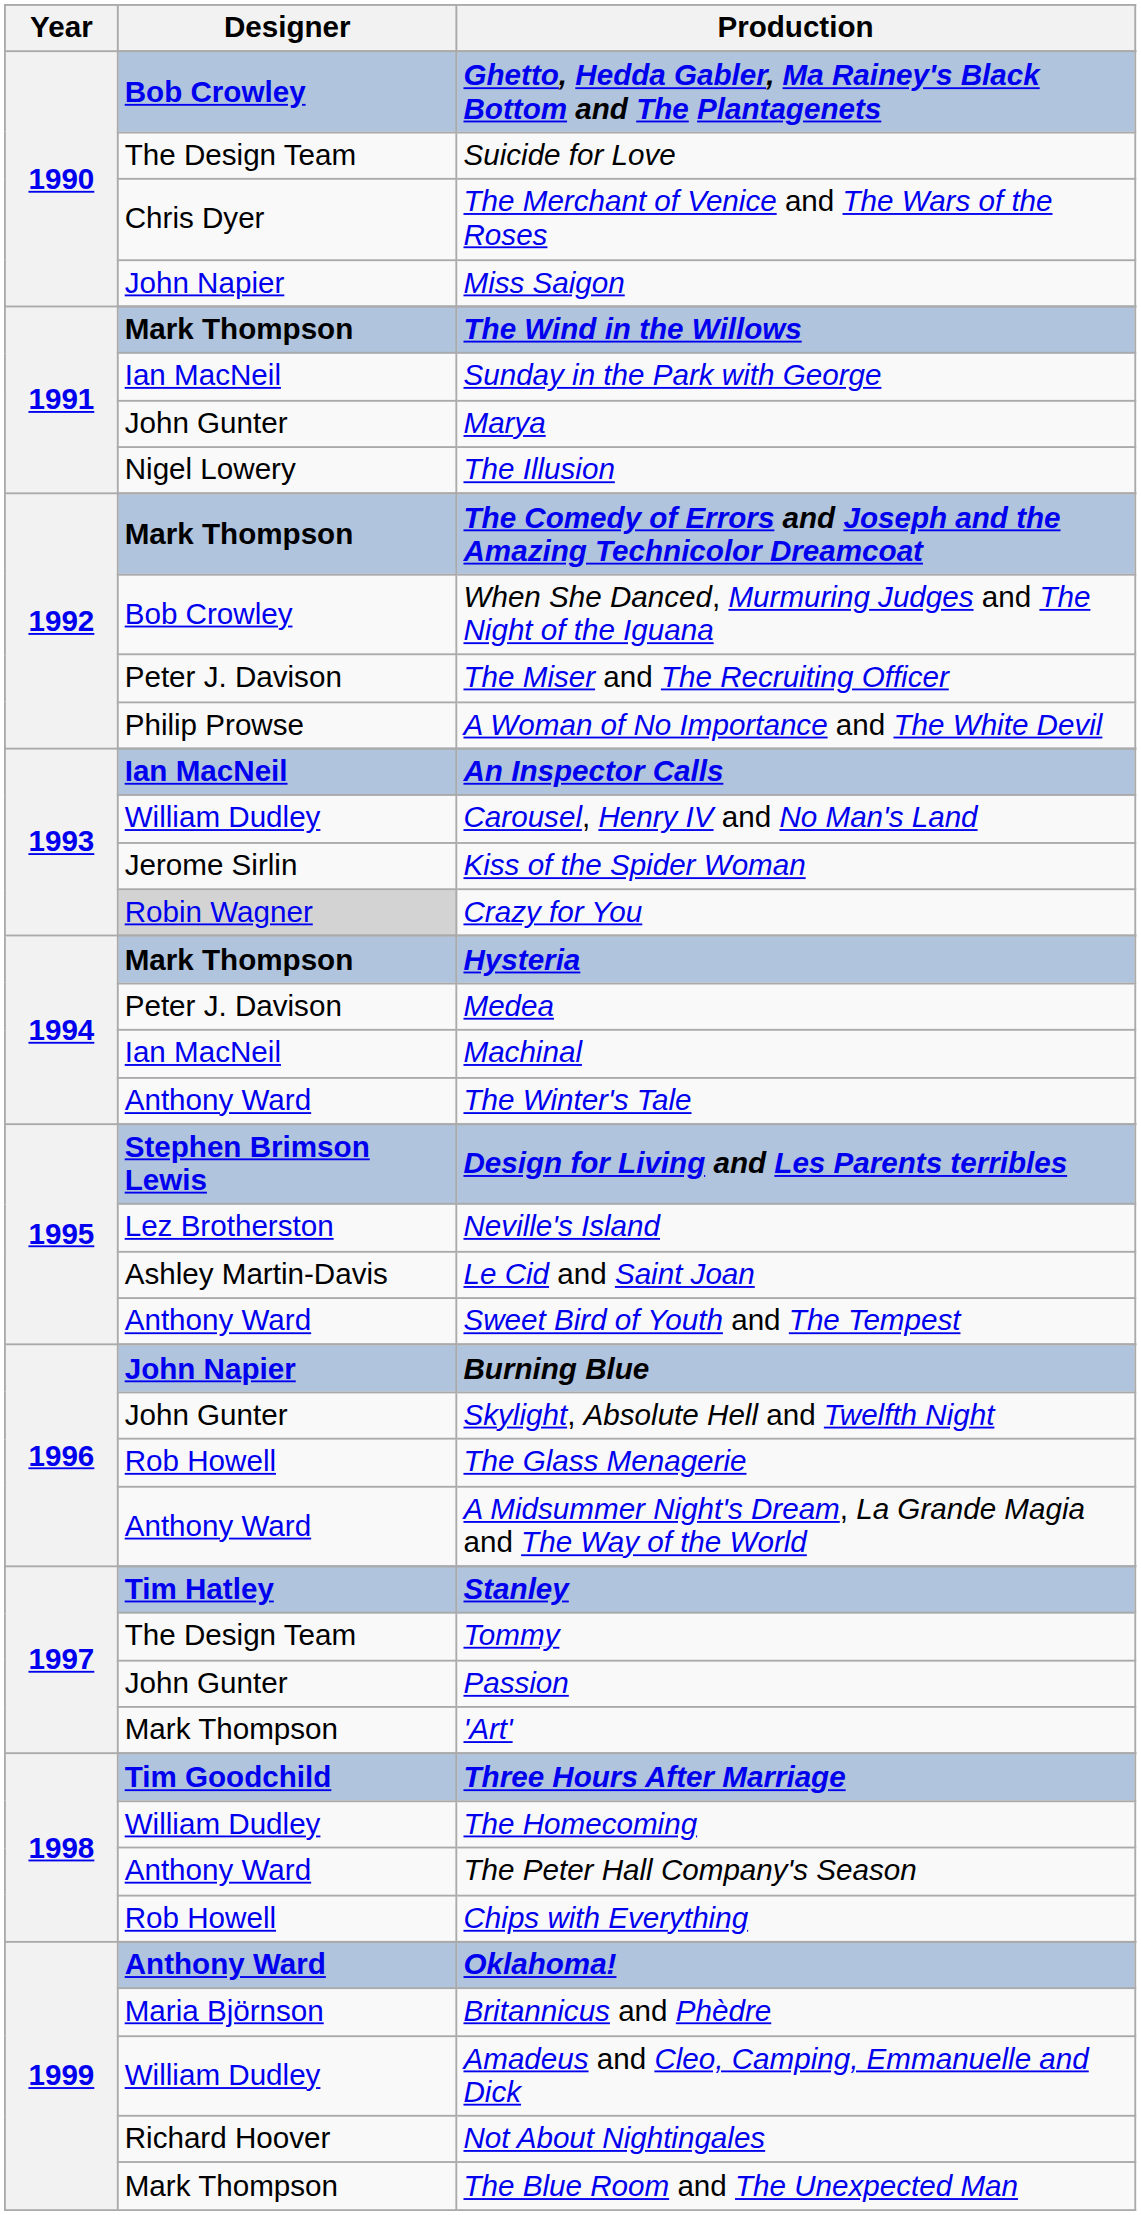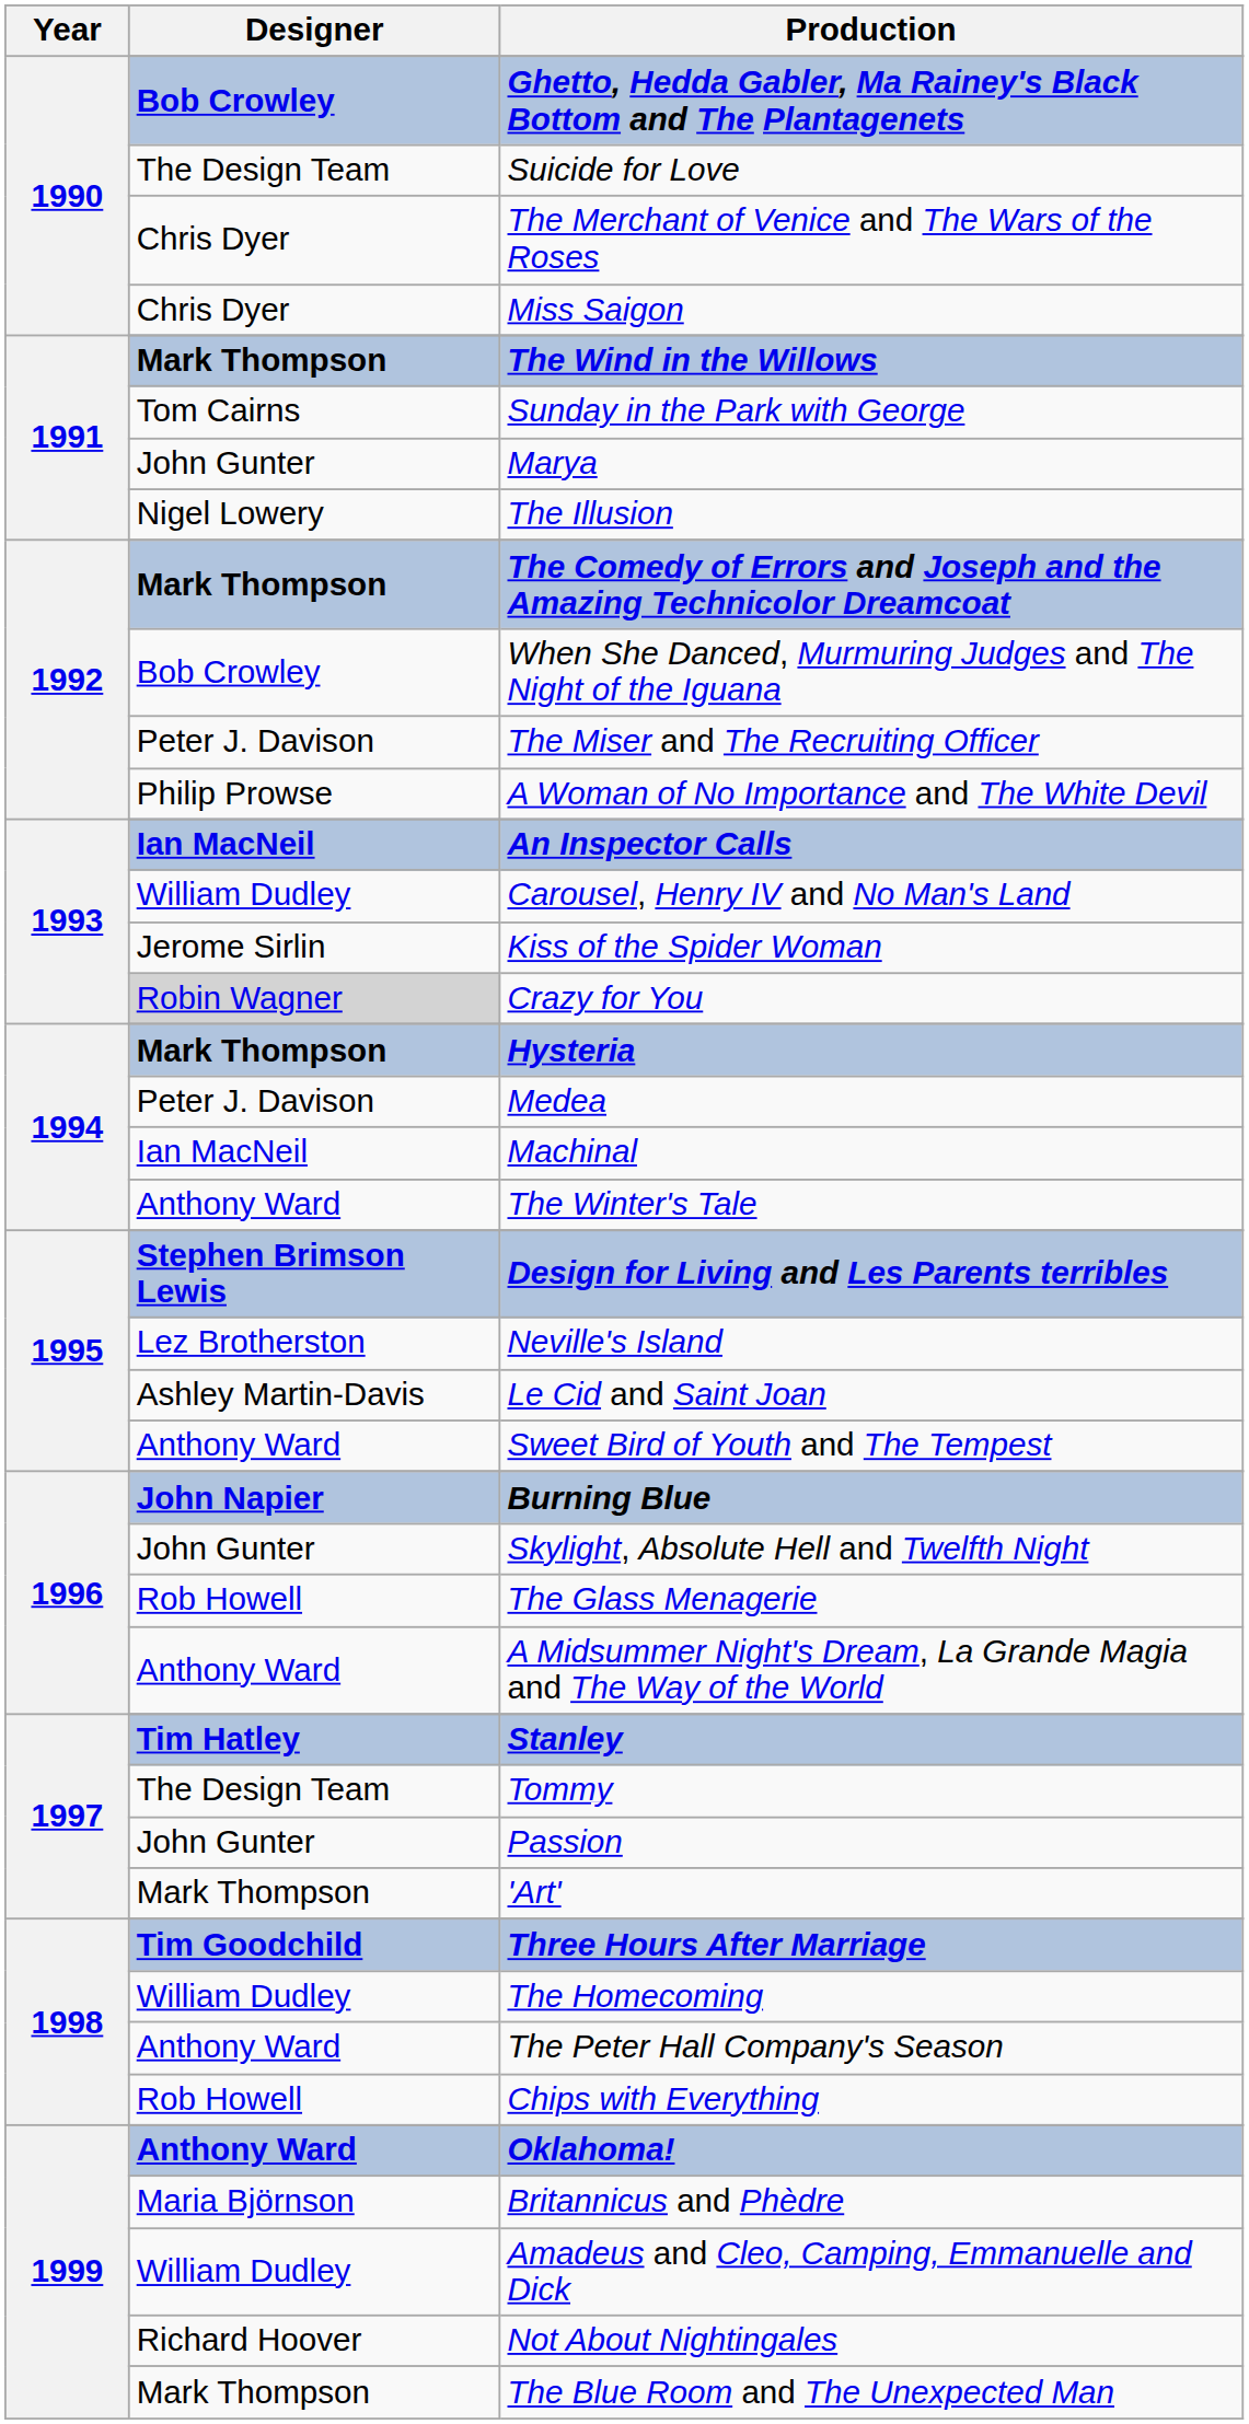Miss Saigon | Designer: John Napier -> Chris Dyer
Sunday in the Park with George | Designer: Ian MacNeil -> Tom Cairns
